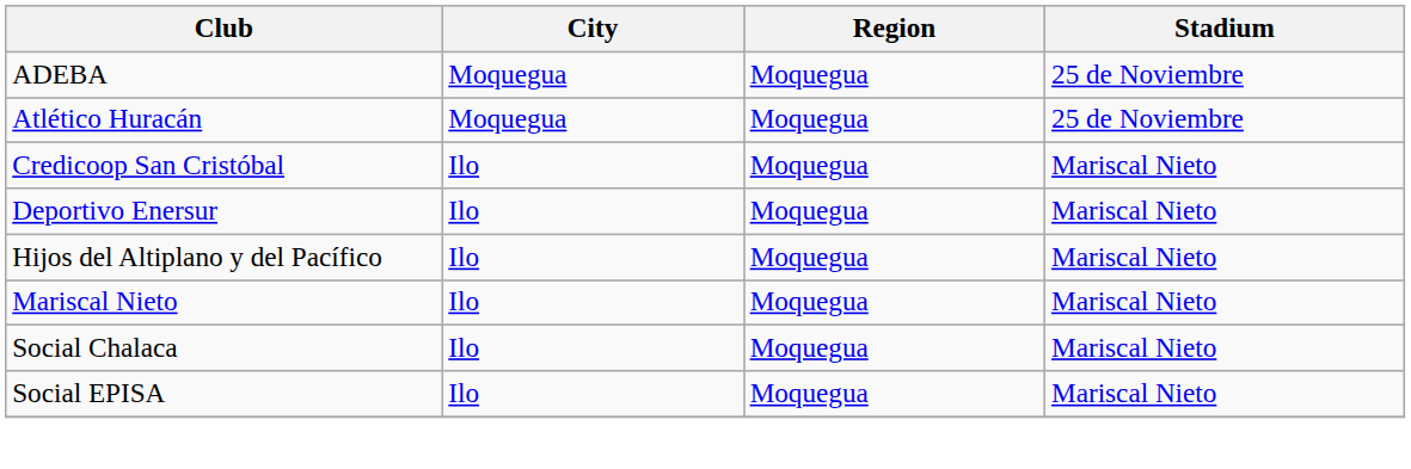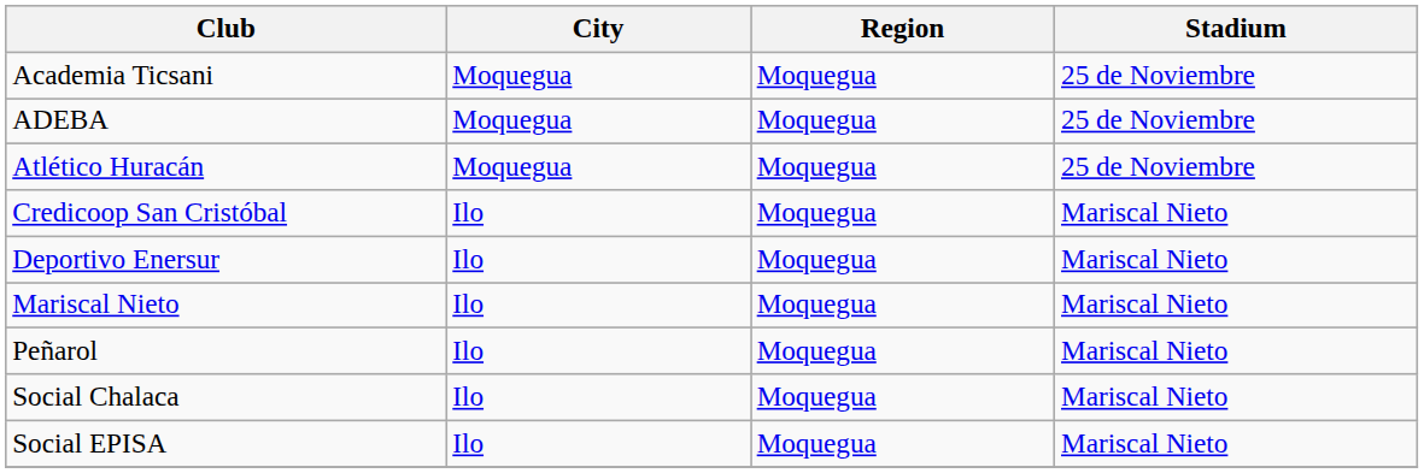+ row: Academia Ticsani | Moquegua | Moquegua | 25 de Noviembre
- row: Hijos del Altiplano y del Pacífico | Ilo | Moquegua | Mariscal Nieto
+ row: Peñarol | Ilo | Moquegua | Mariscal Nieto
